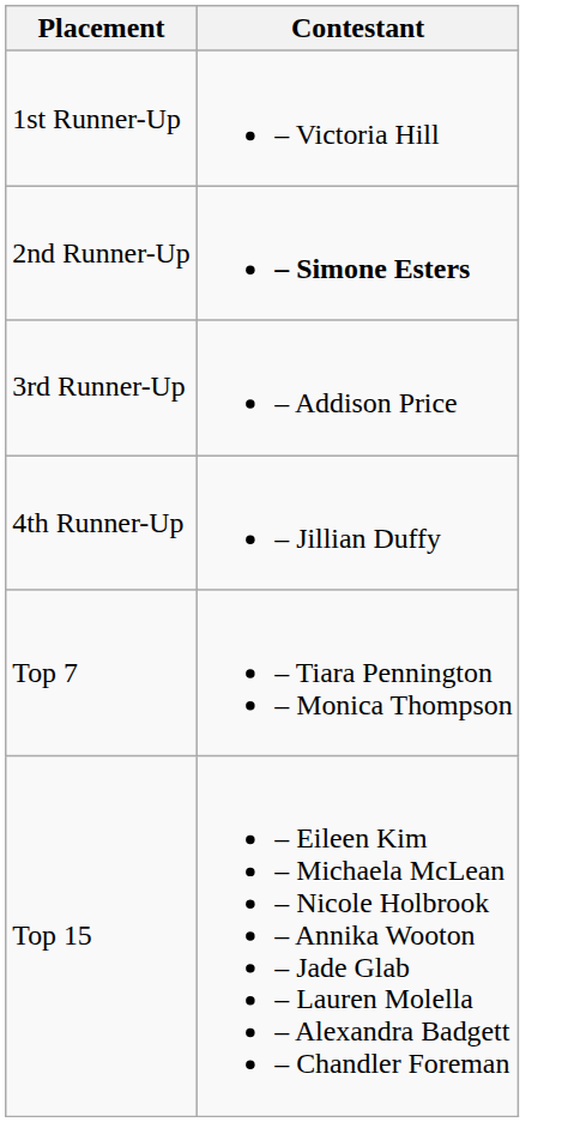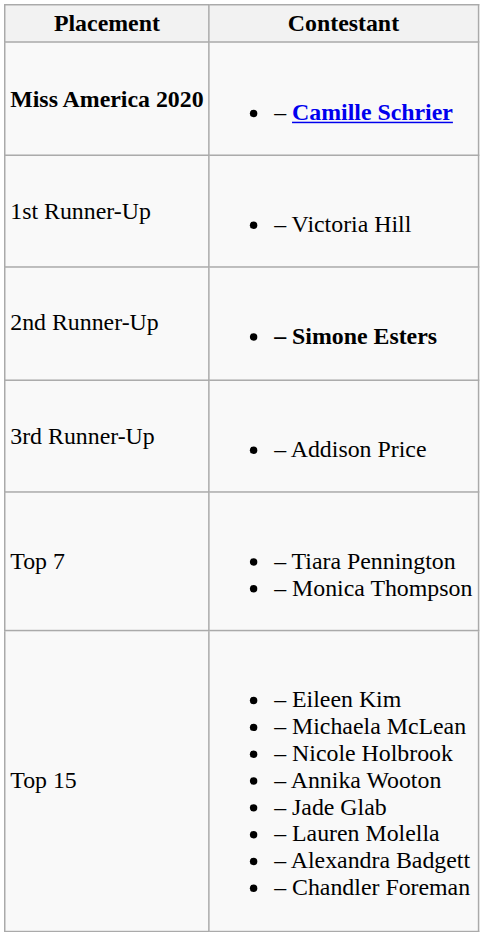+ row: Miss America 2020 | – Camille Schrier
- row: 4th Runner-Up | – Jillian Duffy
